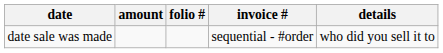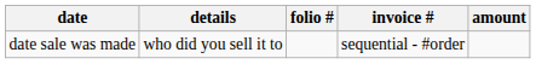columns swapped: details <-> amount
